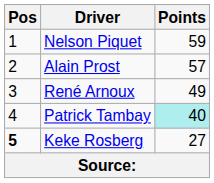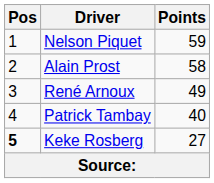Alain Prost | Points: 57 -> 58
Patrick Tambay | Points: paleturquoise background -> no background
